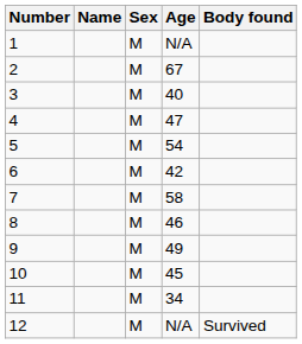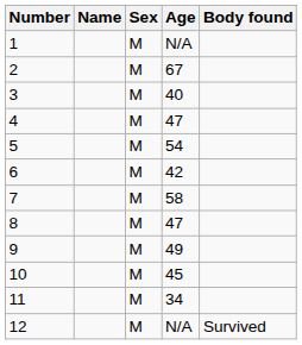8 | Age: 46 -> 47
